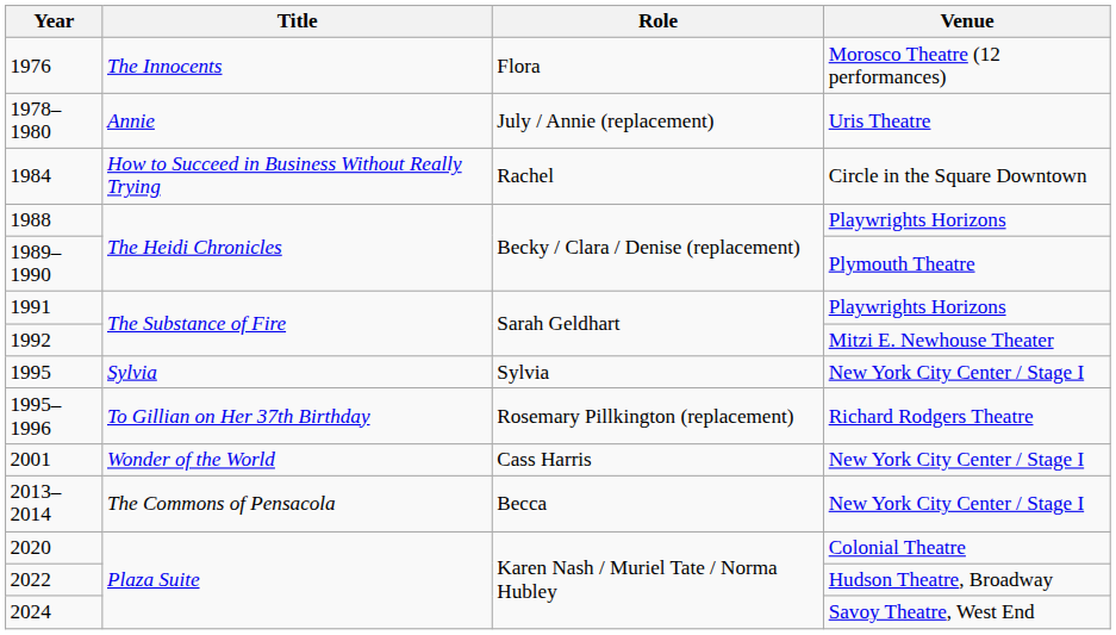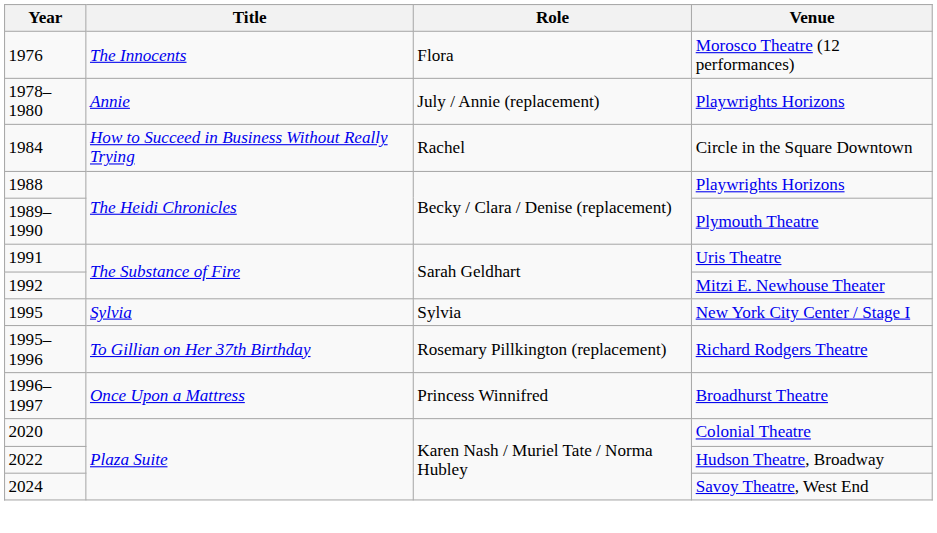1978–1980 | Venue: Uris Theatre -> Playwrights Horizons
1991 | Venue: Playwrights Horizons -> Uris Theatre
+ row: 1996–1997 | Once Upon a Mattress | Princess Winnifred | Broadhurst Theatre
- row: 2001 | Wonder of the World | Cass Harris | New York City Center / Stage I
- row: 2013–2014 | The Commons of Pensacola | Becca | New York City Center / Stage I
